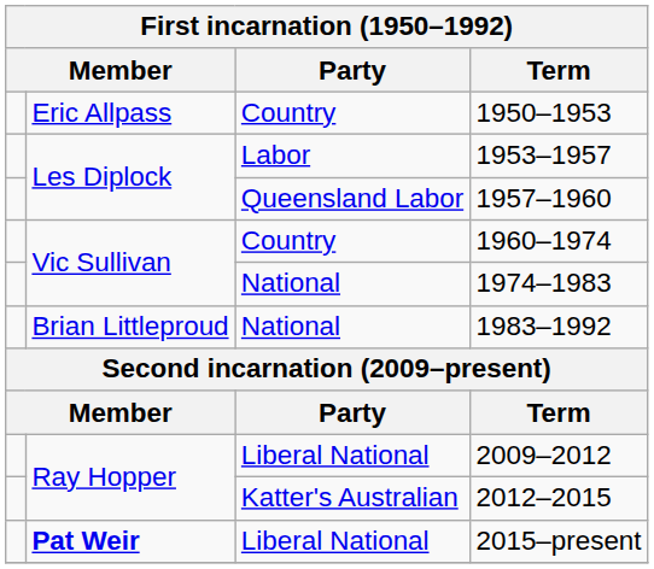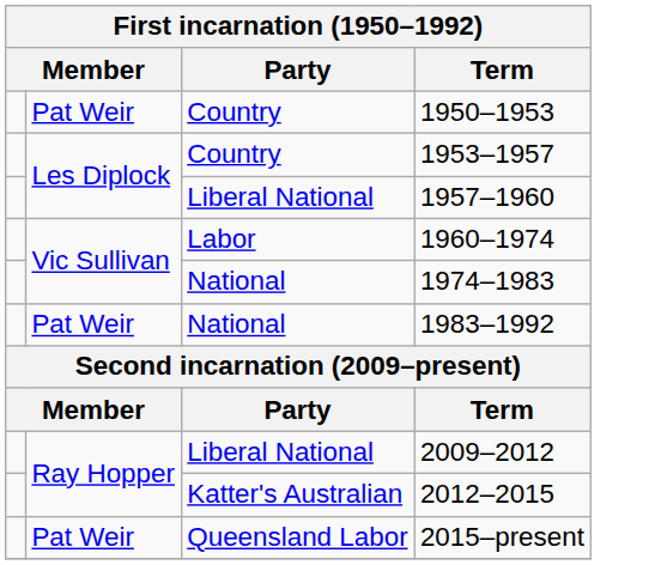1950–1953 | column 2: Eric Allpass -> Pat Weir
1953–1957 | Party: Labor -> Country
1957–1960 | Party: Queensland Labor -> Liberal National
1960–1974 | Party: Country -> Labor
1983–1992 | column 2: Brian Littleproud -> Pat Weir
2015–present | column 2: bold -> normal
2015–present | Party: Liberal National -> Queensland Labor
